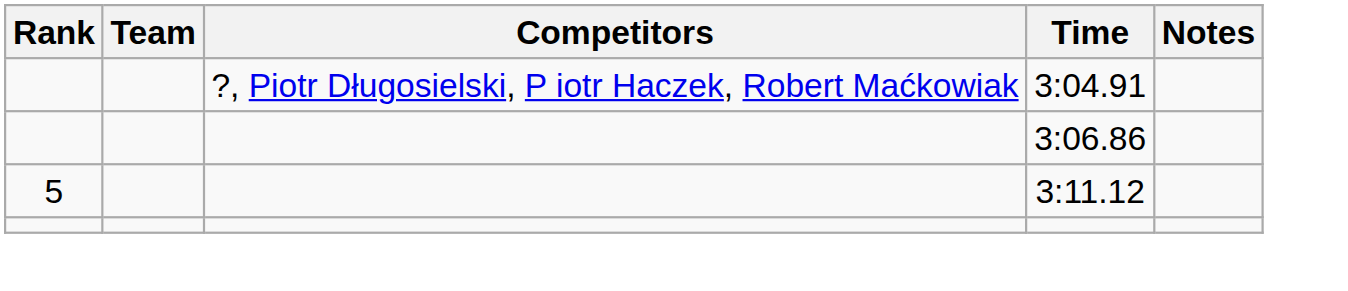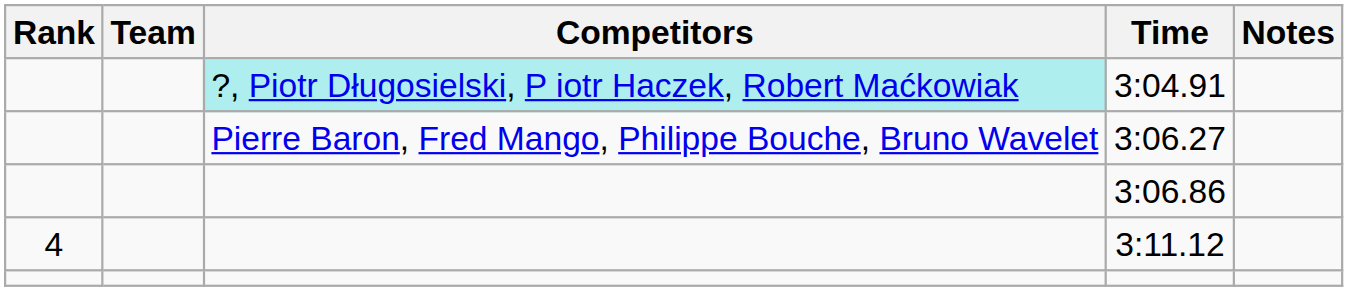3:04.91 | Competitors: no background -> paleturquoise background
+ row: Pierre Baron, Fred Mango, Philippe Bouche, Bruno Wavelet | 3:06.27
3:11.12 | Rank: 5 -> 4
